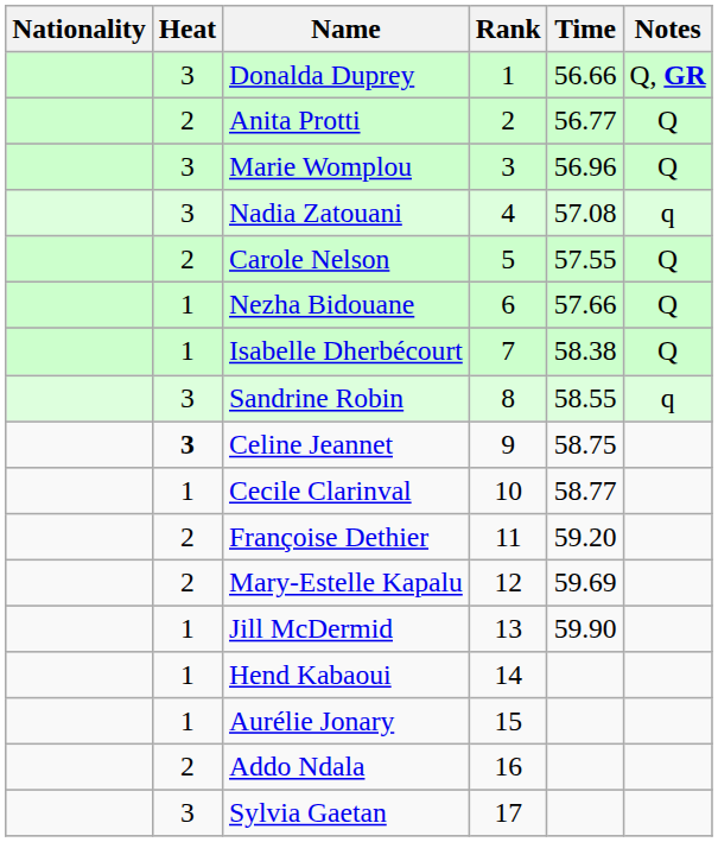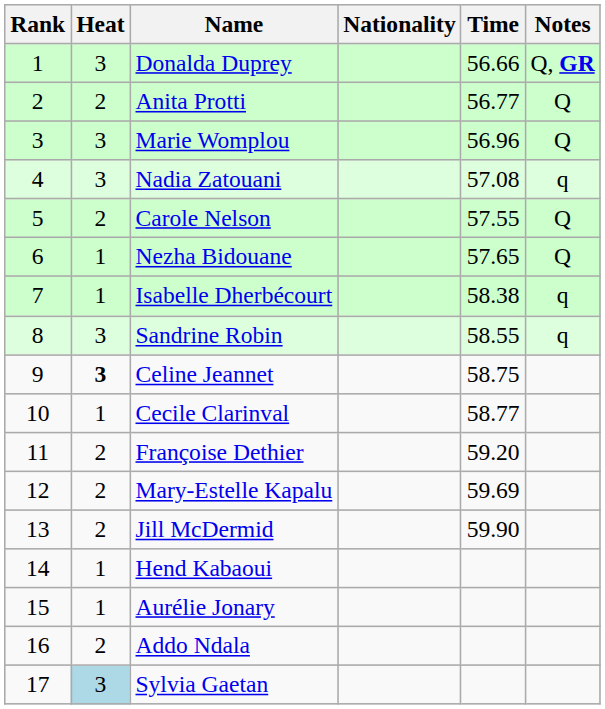columns swapped: Rank <-> Nationality
Nezha Bidouane | Time: 57.66 -> 57.65
Isabelle Dherbécourt | Notes: Q -> q
Jill McDermid | Heat: 1 -> 2
Sylvia Gaetan | Heat: no background -> lightblue background
